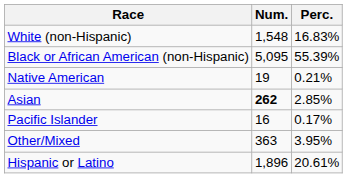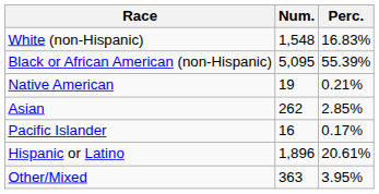Asian | Num.: bold -> normal
rows swapped: Other/Mixed <-> Hispanic or Latino
